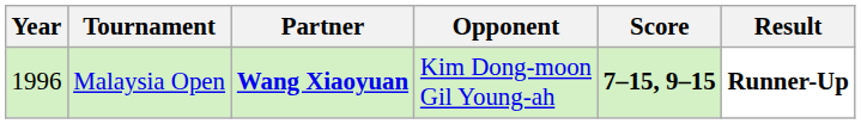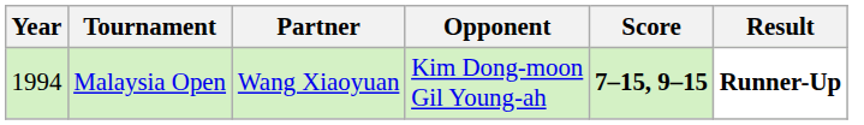Malaysia Open | Year: 1996 -> 1994
Malaysia Open | Partner: bold -> normal
